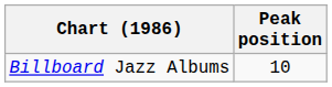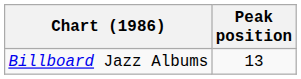Billboard Jazz Albums | Peak position: 10 -> 13
